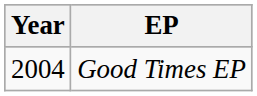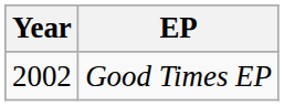Good Times EP | Year: 2004 -> 2002
